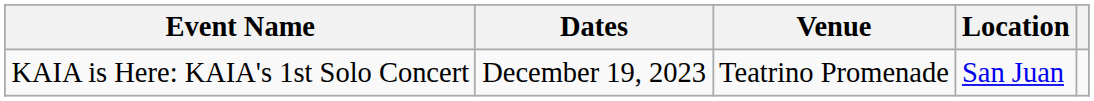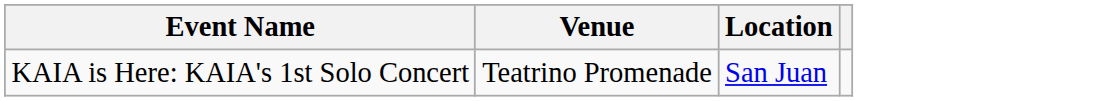- column: Dates | December 19, 2023
